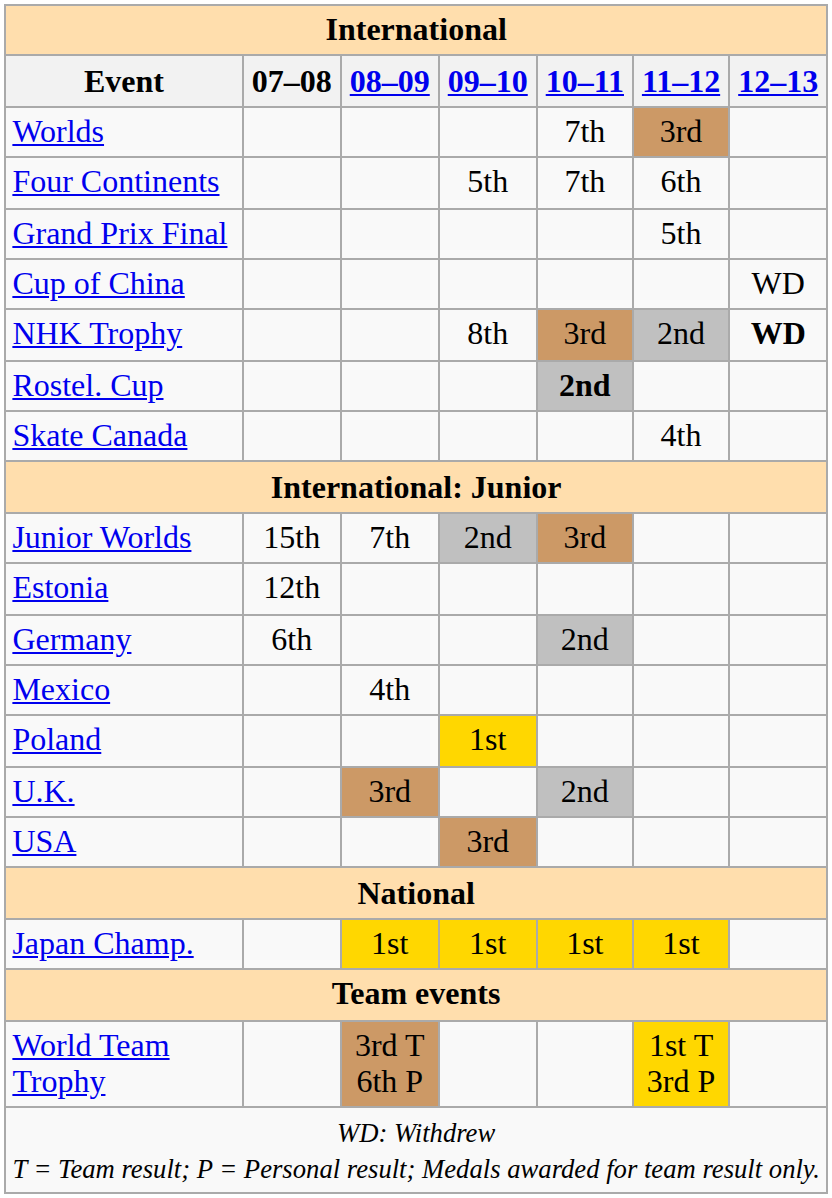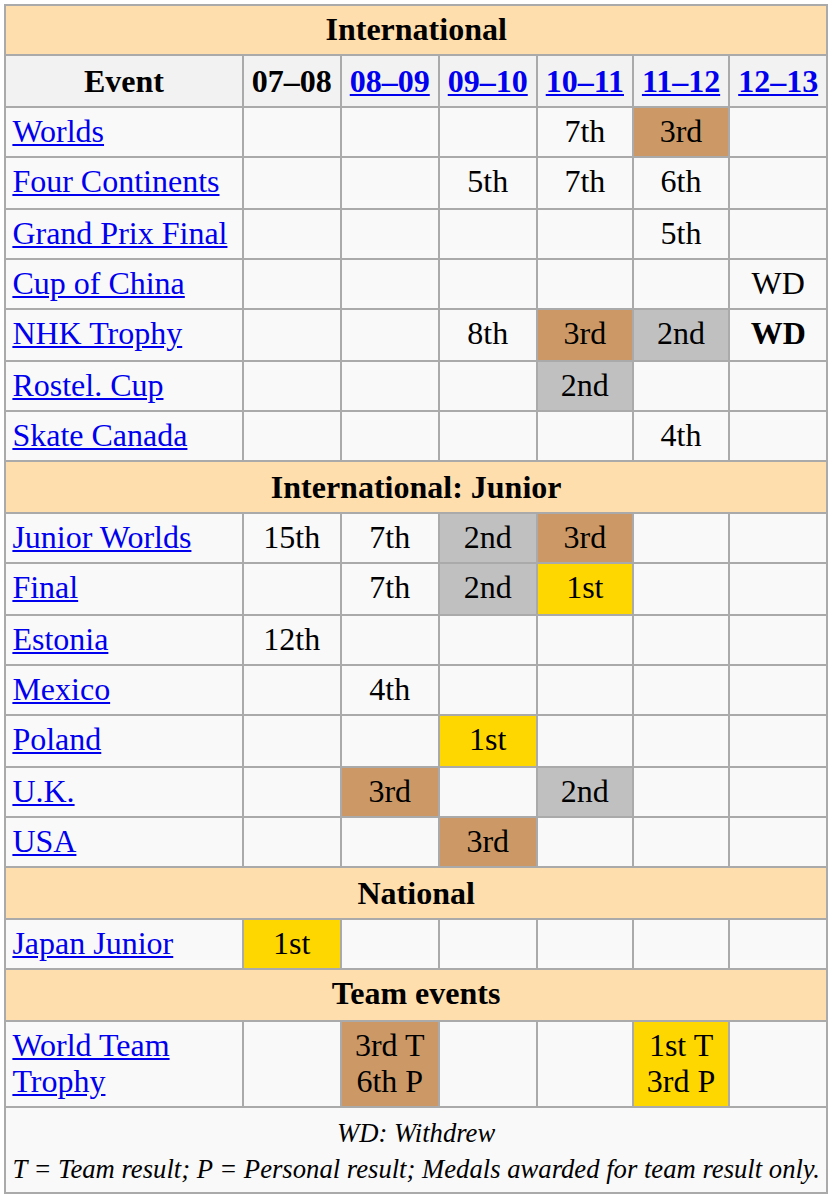Rostel. Cup | 10–11: bold -> normal
+ row: Final | 7th | 2nd | 1st
- row: Germany | 6th | 2nd
- row: Japan Champ. | 1st | 1st | 1st | 1st
+ row: Japan Junior | 1st
